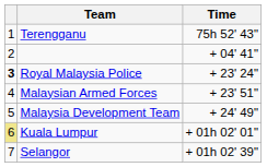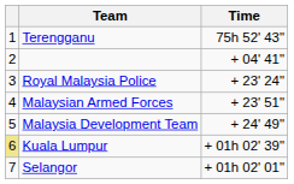Royal Malaysia Police | column 1: bold -> normal
Kuala Lumpur | Time: + 01h 02' 01" -> + 01h 02' 39"
Selangor | Time: + 01h 02' 39" -> + 01h 02' 01"
